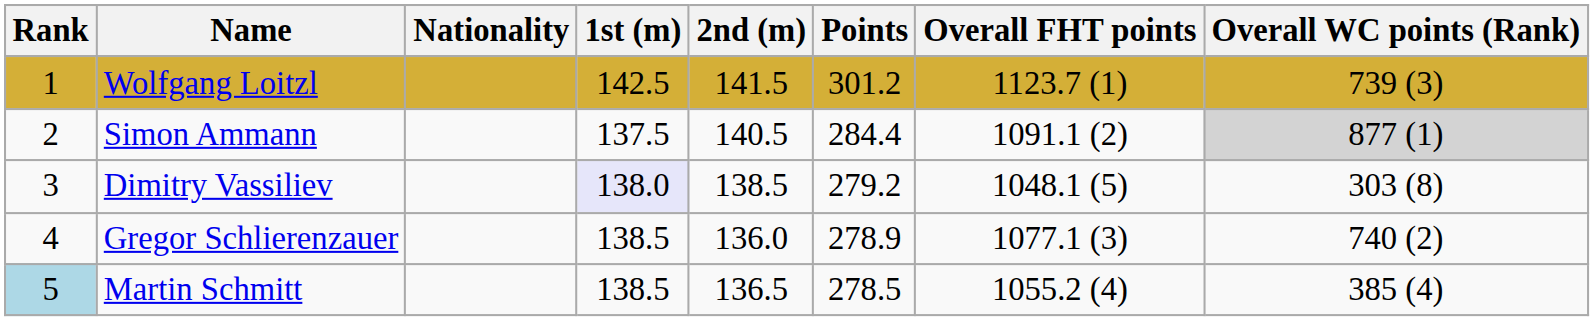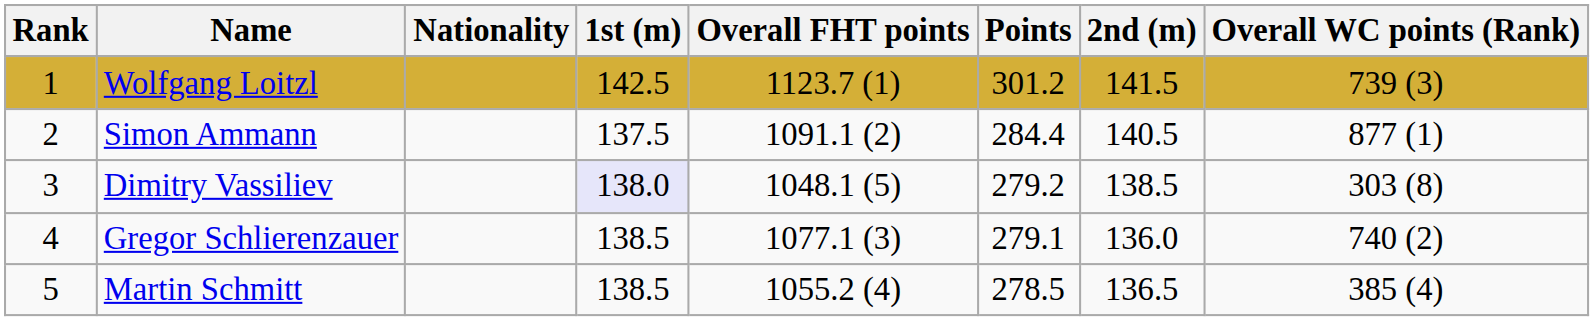columns swapped: 2nd (m) <-> Overall FHT points
Simon Ammann | Overall WC points (Rank): lightgrey background -> no background
Gregor Schlierenzauer | Points: 278.9 -> 279.1
Martin Schmitt | Rank: lightblue background -> no background
